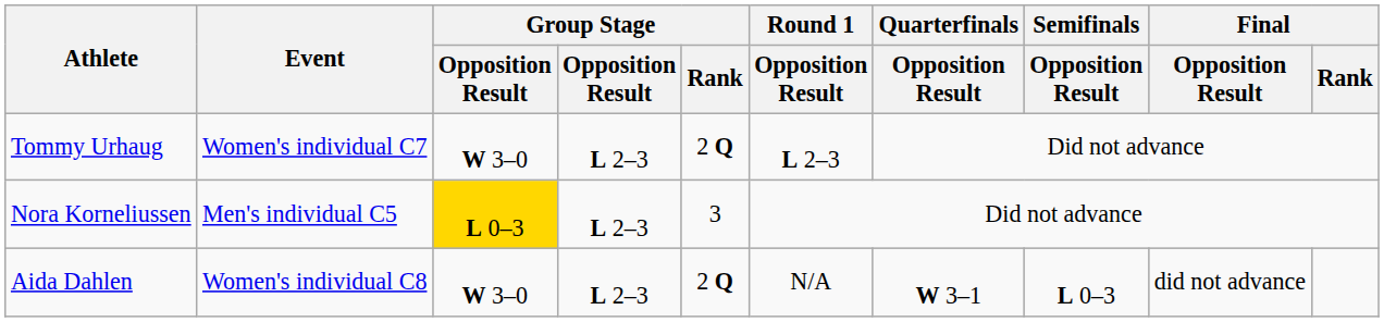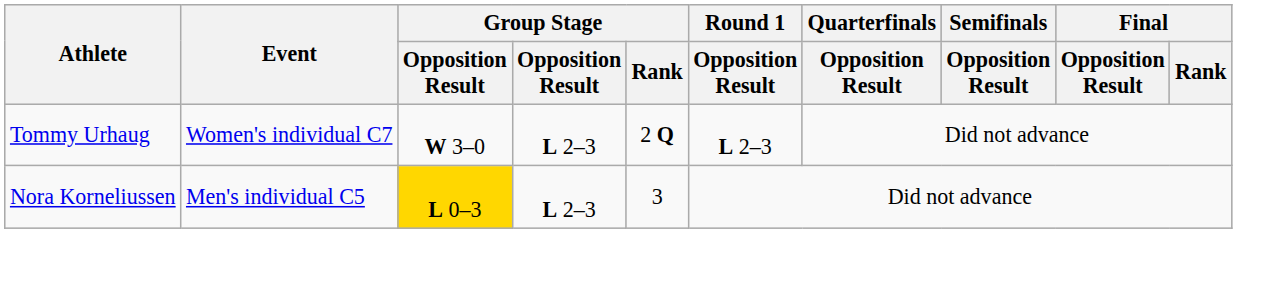- row: Aida Dahlen | Women's individual C8 | W 3–0 | L 2–3 | 2 Q | N/A | W 3–1 | L 0–3 | did not advance
